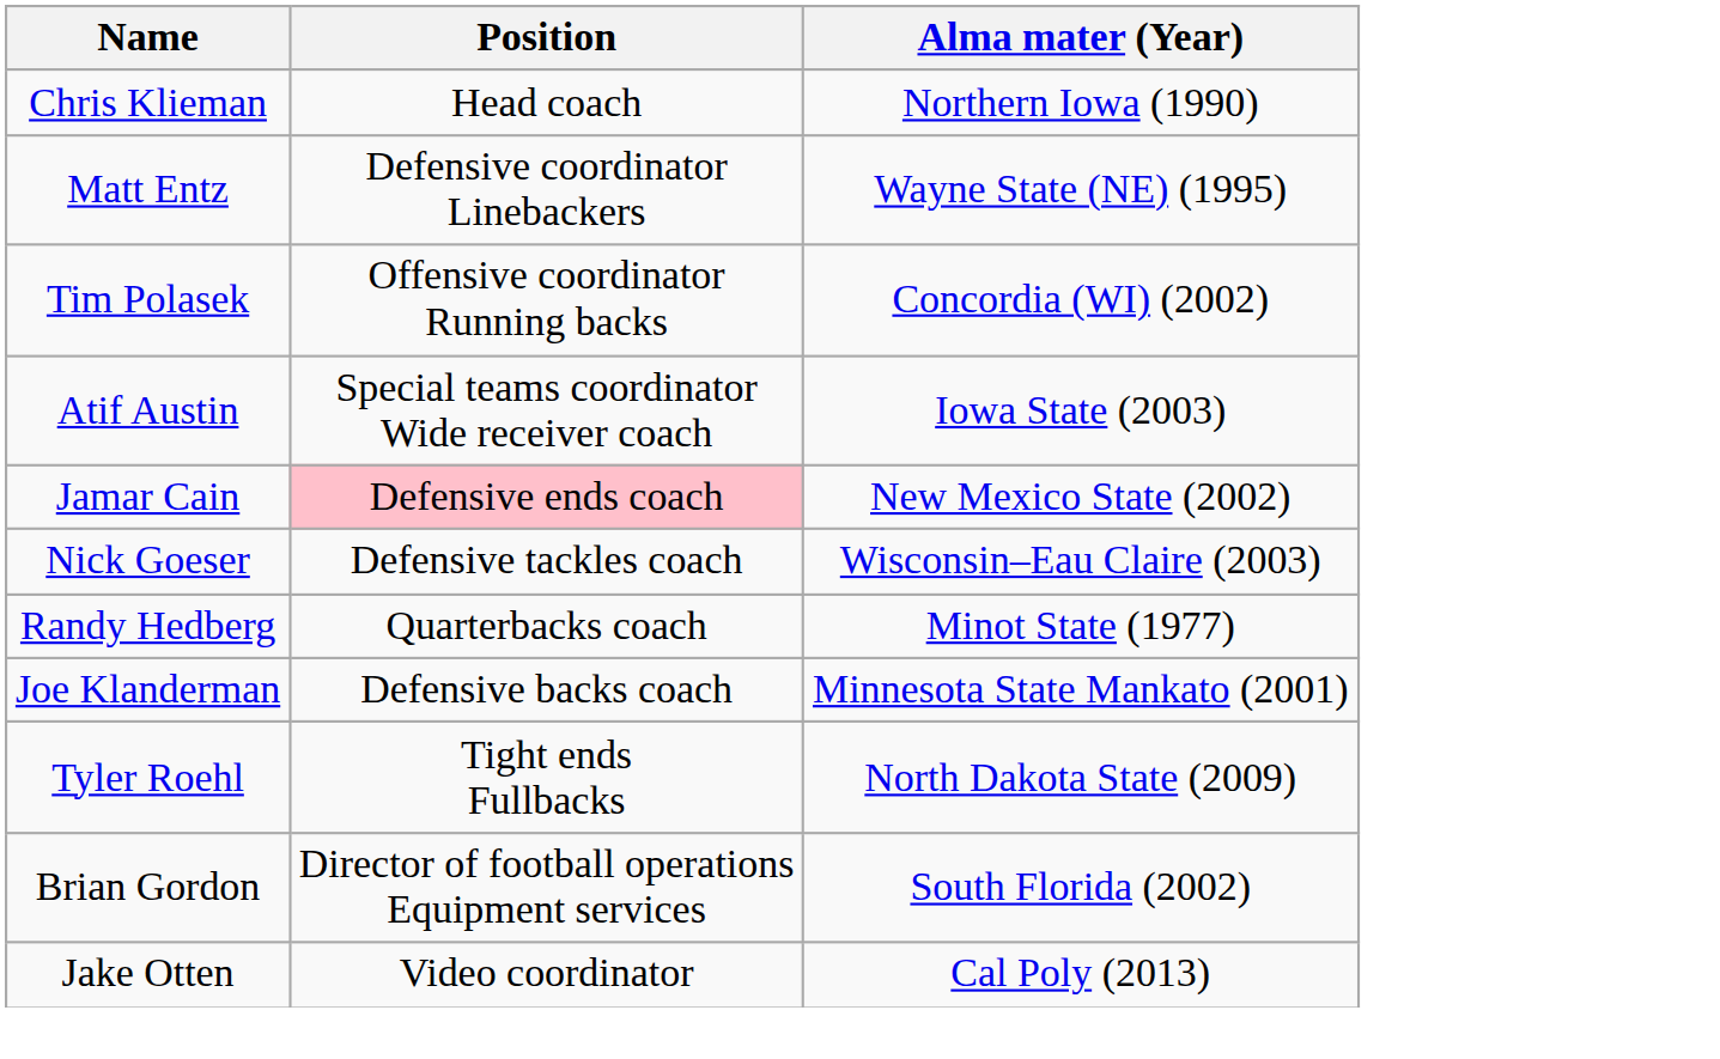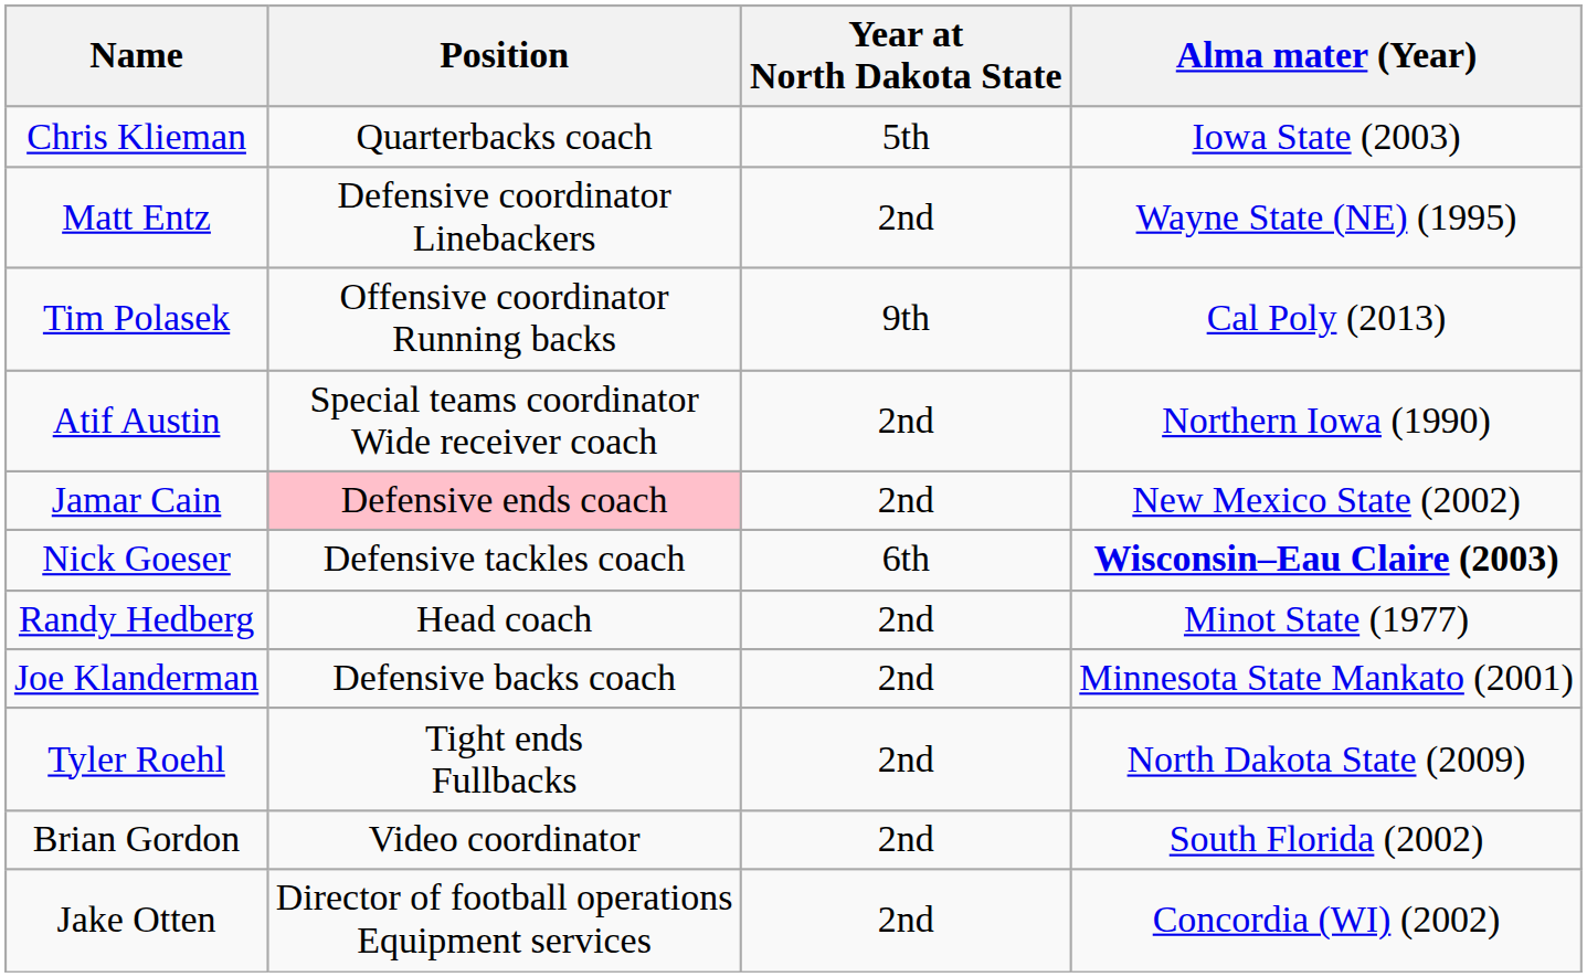+ column: Year at North Dakota State | 5th | 2nd | 9th | 2nd | 2nd | 6th | 2nd | 2nd | 2nd | 2nd | 2nd
Chris Klieman | Position: Head coach -> Quarterbacks coach
Chris Klieman | Alma mater (Year): Northern Iowa (1990) -> Iowa State (2003)
Tim Polasek | Alma mater (Year): Concordia (WI) (2002) -> Cal Poly (2013)
Atif Austin | Alma mater (Year): Iowa State (2003) -> Northern Iowa (1990)
Nick Goeser | Alma mater (Year): normal -> bold
Randy Hedberg | Position: Quarterbacks coach -> Head coach
Brian Gordon | Position: Director of football operations Equipment services -> Video coordinator
Jake Otten | Position: Video coordinator -> Director of football operations Equipment services
Jake Otten | Alma mater (Year): Cal Poly (2013) -> Concordia (WI) (2002)
